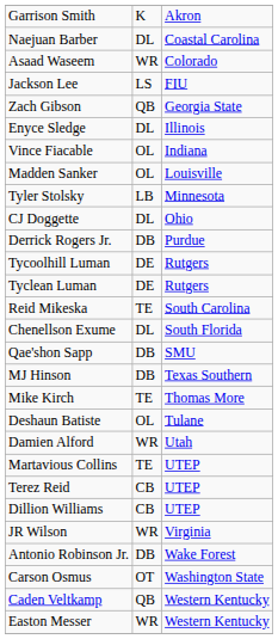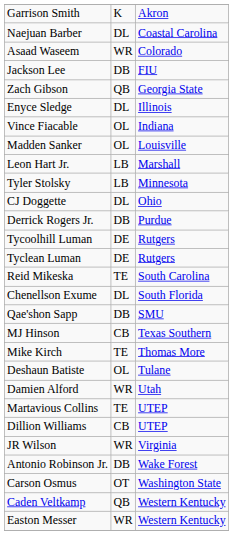Jackson Lee | column 2: LS -> DB
+ row: Leon Hart Jr. | LB | Marshall
MJ Hinson | column 2: DB -> CB
- row: Terez Reid | CB | UTEP
